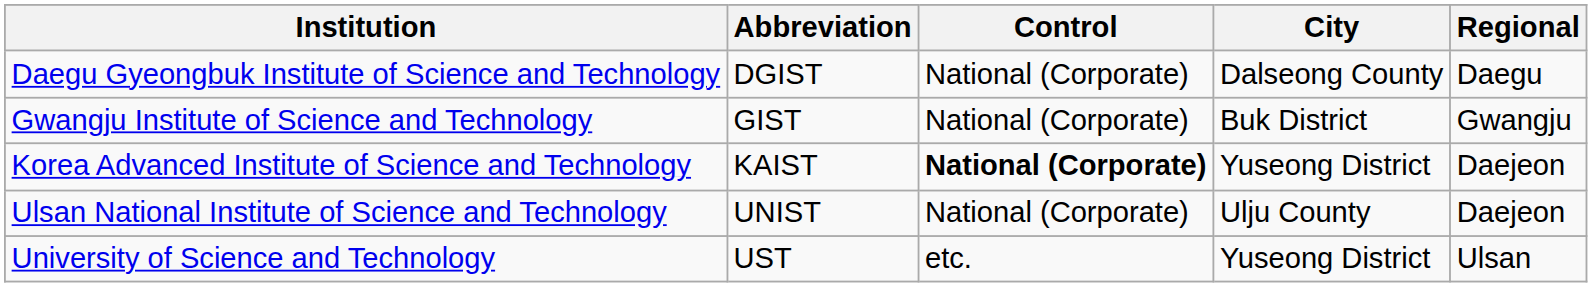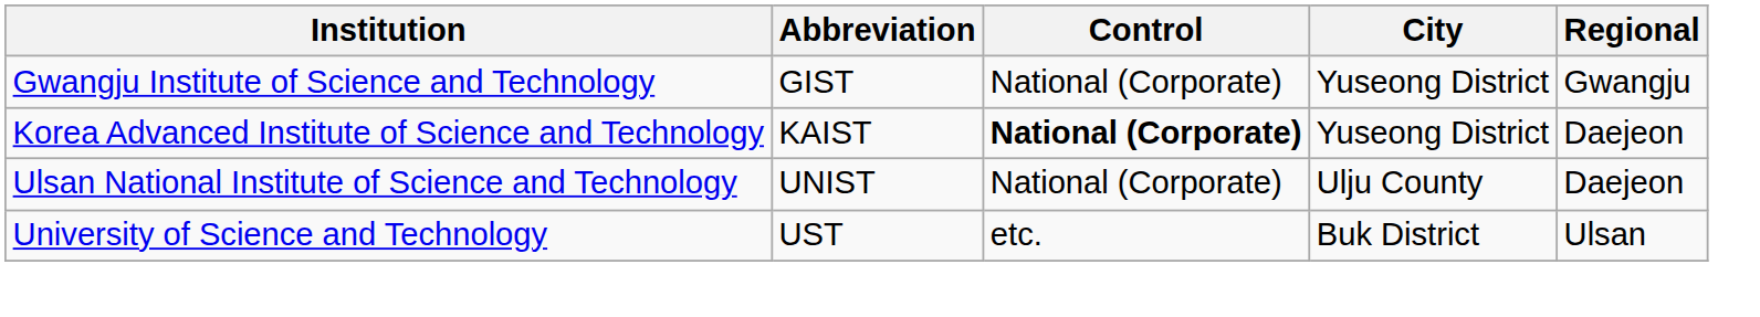- row: Daegu Gyeongbuk Institute of Science and Technology | DGIST | National (Corporate) | Dalseong County | Daegu
Gwangju Institute of Science and Technology | City: Buk District -> Yuseong District
University of Science and Technology | City: Yuseong District -> Buk District
